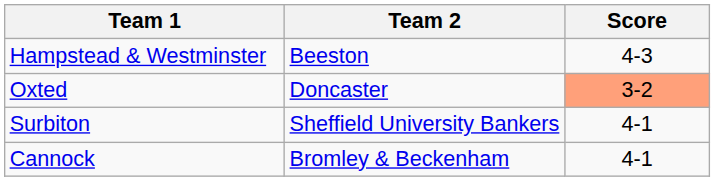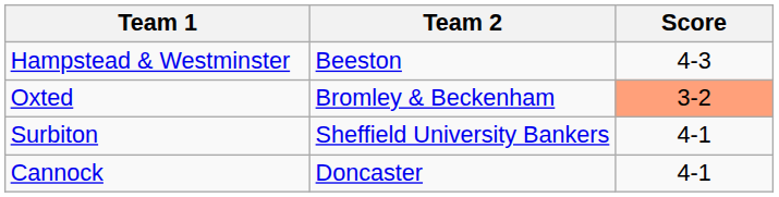Oxted | Team 2: Doncaster -> Bromley & Beckenham
Cannock | Team 2: Bromley & Beckenham -> Doncaster
